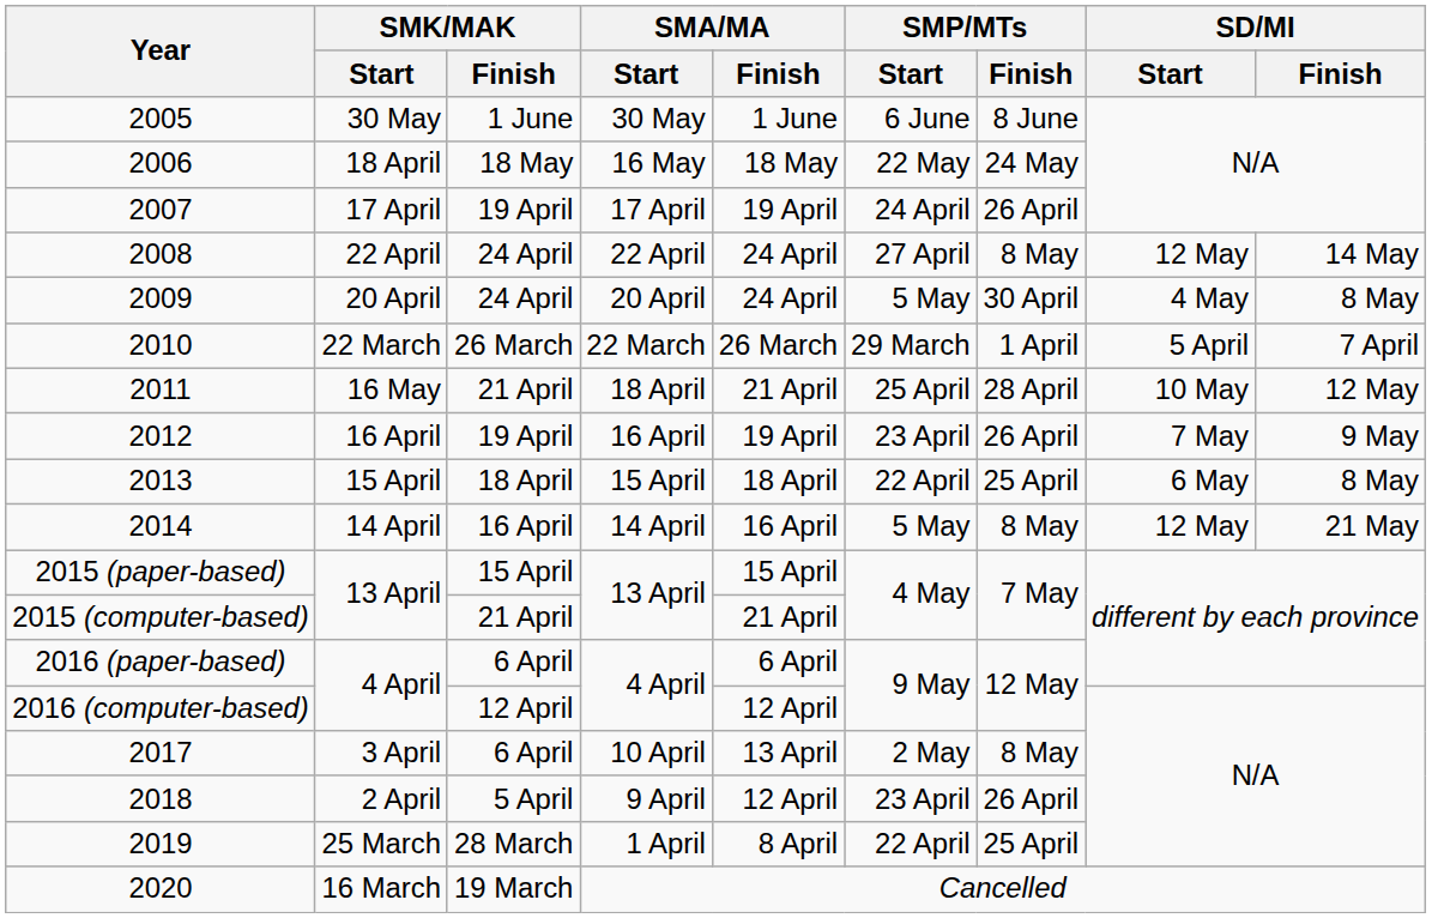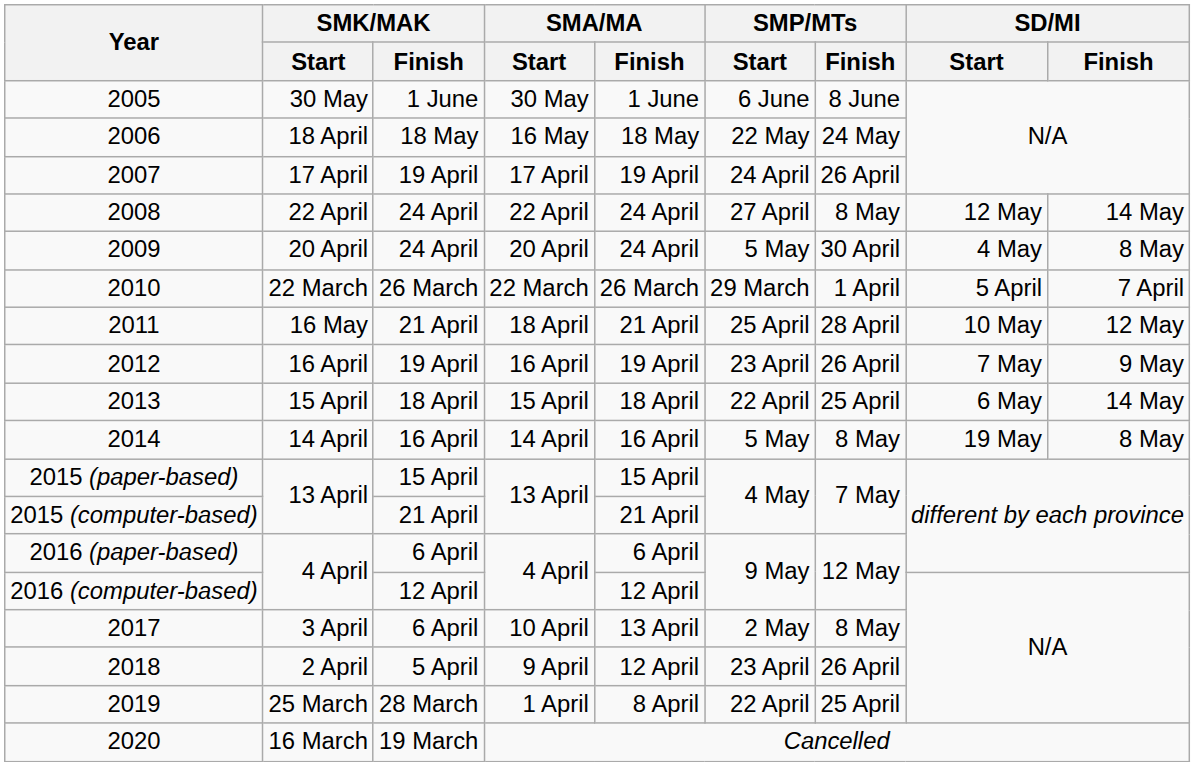2013 | SD/MI / Finish: 8 May -> 14 May
2014 | SD/MI / Start: 12 May -> 19 May
2014 | SD/MI / Finish: 21 May -> 8 May
